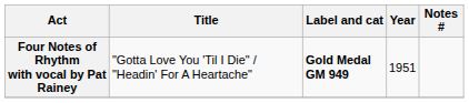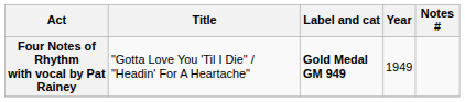Four Notes of Rhythm with vocal by Pat Rainey | Year: 1951 -> 1949
